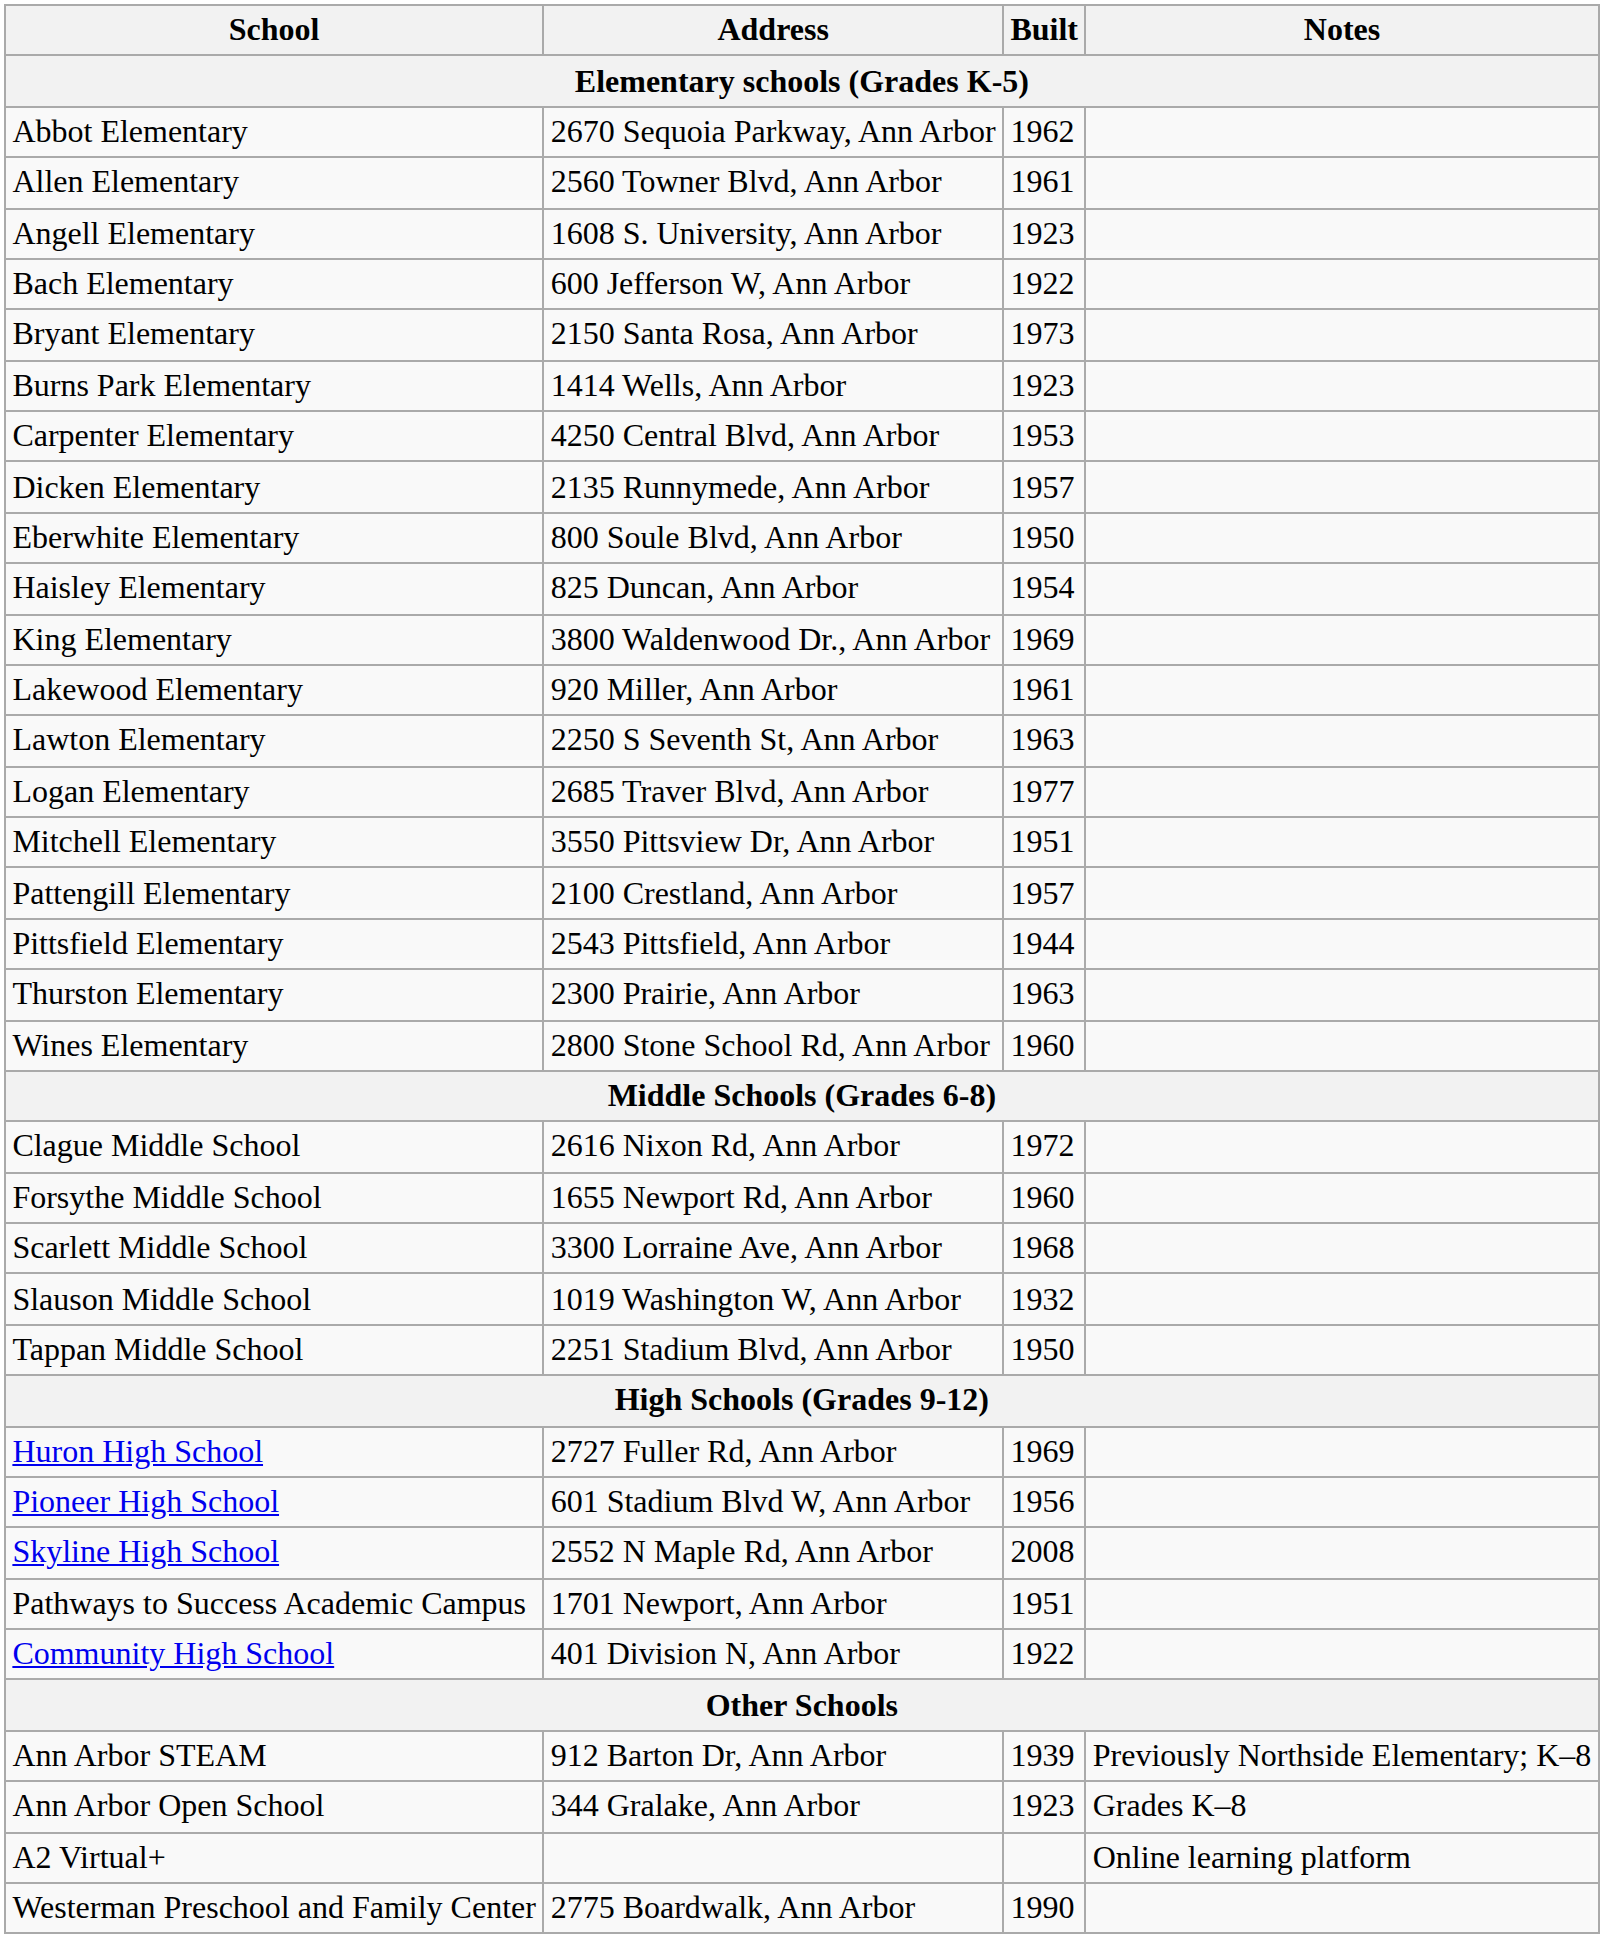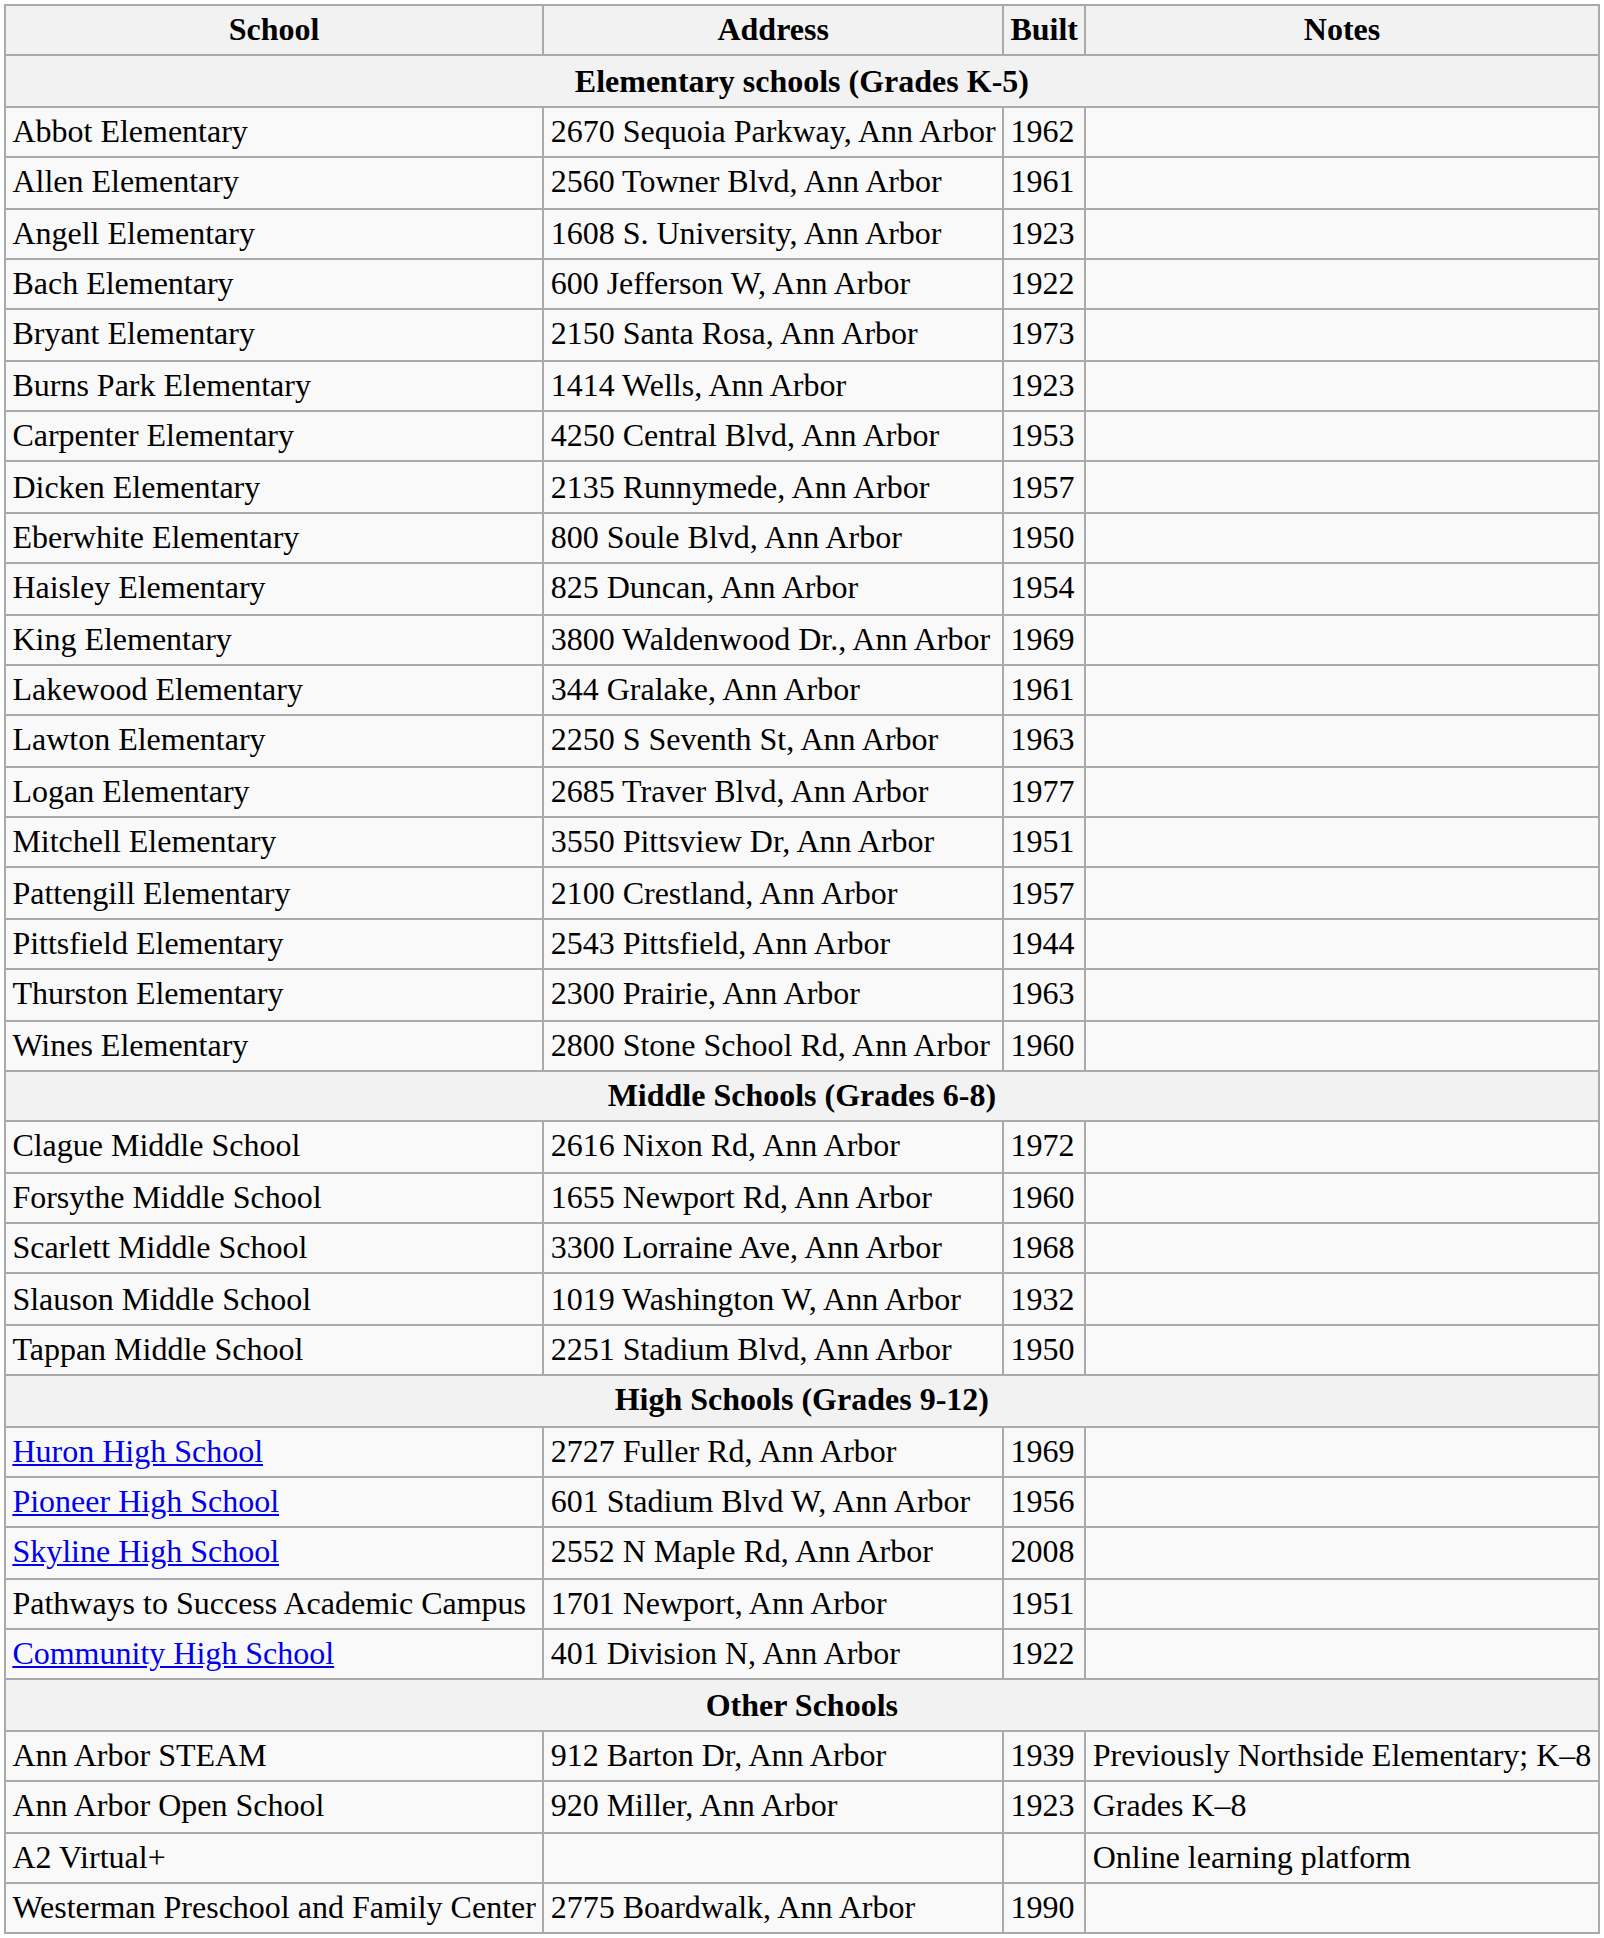Lakewood Elementary | Address: 920 Miller, Ann Arbor -> 344 Gralake, Ann Arbor
Ann Arbor Open School | Address: 344 Gralake, Ann Arbor -> 920 Miller, Ann Arbor
